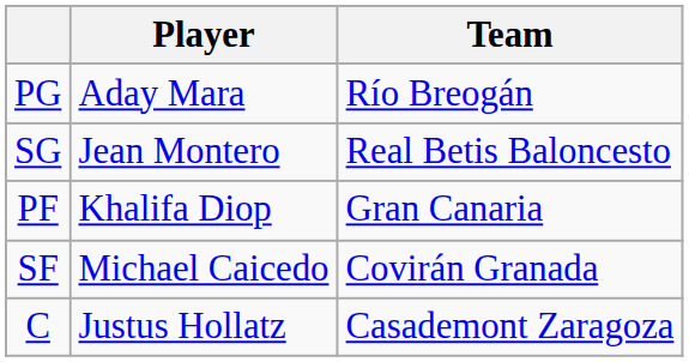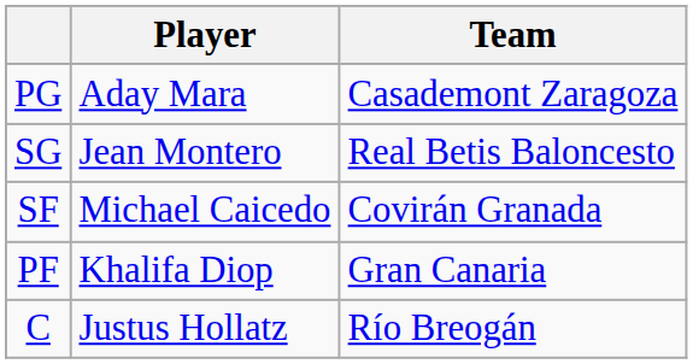PG | Team: Río Breogán -> Casademont Zaragoza
rows swapped: SF <-> PF
C | Team: Casademont Zaragoza -> Río Breogán
